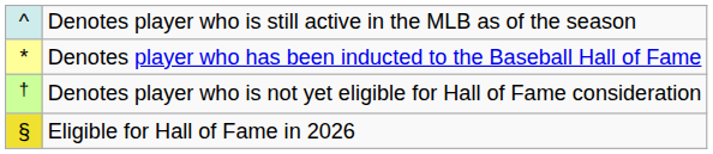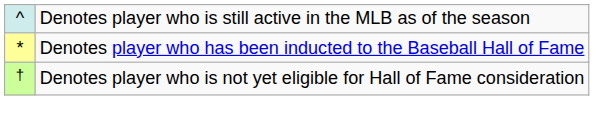- row: § | Eligible for Hall of Fame in 2026
